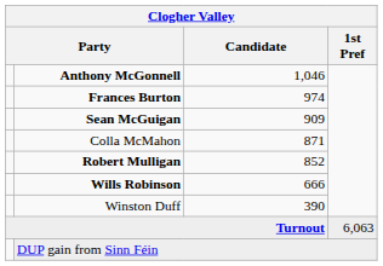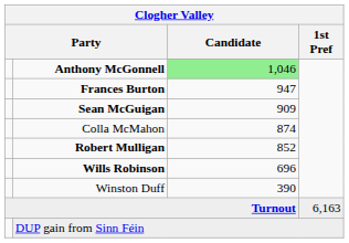Anthony McGonnell | Candidate: no background -> lightgreen background
Frances Burton | Candidate: 974 -> 947
Colla McMahon | Candidate: 871 -> 874
Wills Robinson | Candidate: 666 -> 696
Turnout | 1st Pref: 6,063 -> 6,163
